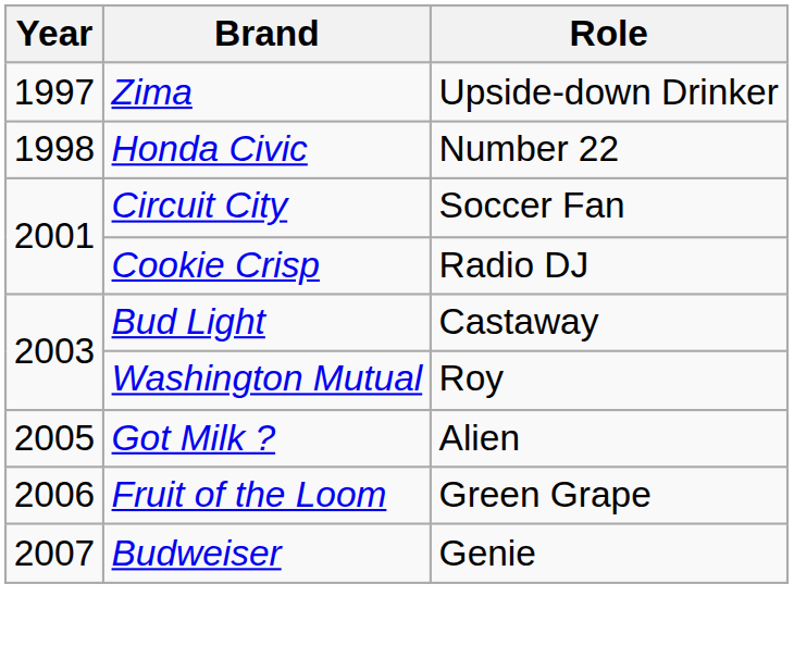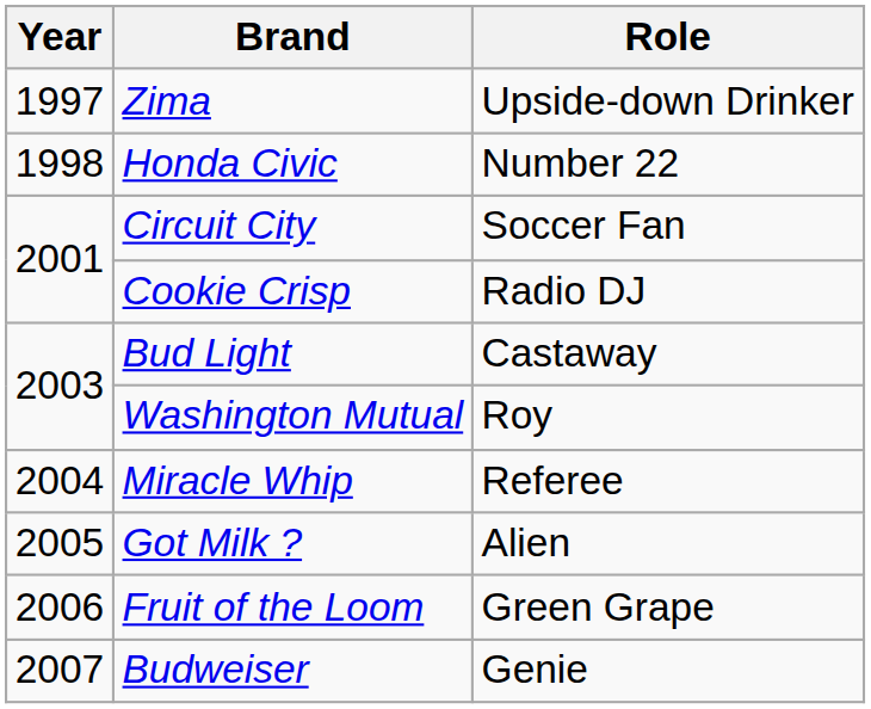+ row: 2004 | Miracle Whip | Referee
